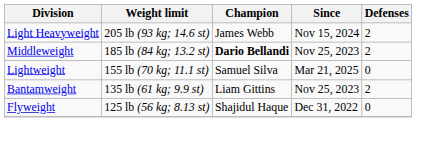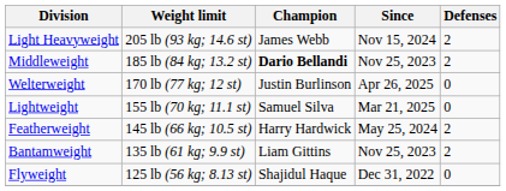+ row: Welterweight | 170 lb (77 kg; 12 st) | Justin Burlinson | Apr 26, 2025 | 0
+ row: Featherweight | 145 lb (66 kg; 10.5 st) | Harry Hardwick | May 25, 2024 | 2
